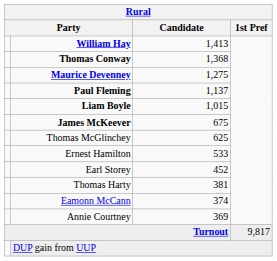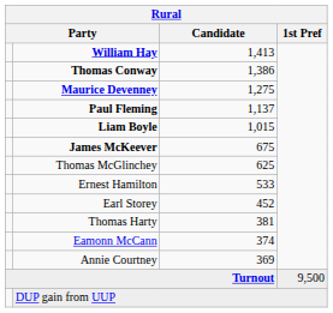Thomas Conway | Candidate: 1,368 -> 1,386
Turnout | 1st Pref: 9,817 -> 9,500
